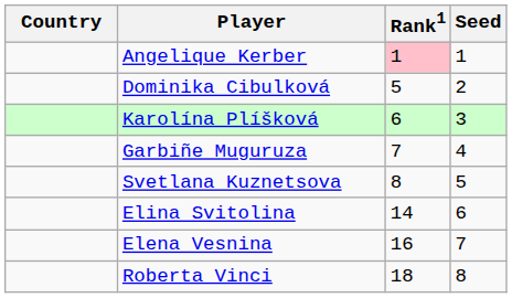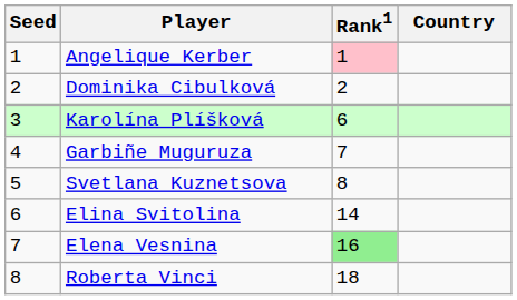columns swapped: Country <-> Seed
Dominika Cibulková | Rank1: 5 -> 2
Elena Vesnina | Rank1: no background -> lightgreen background
